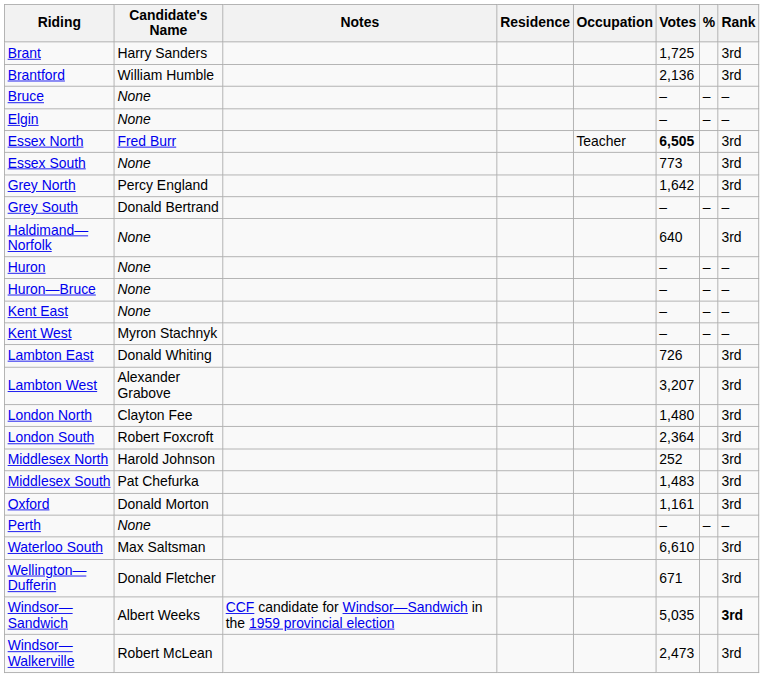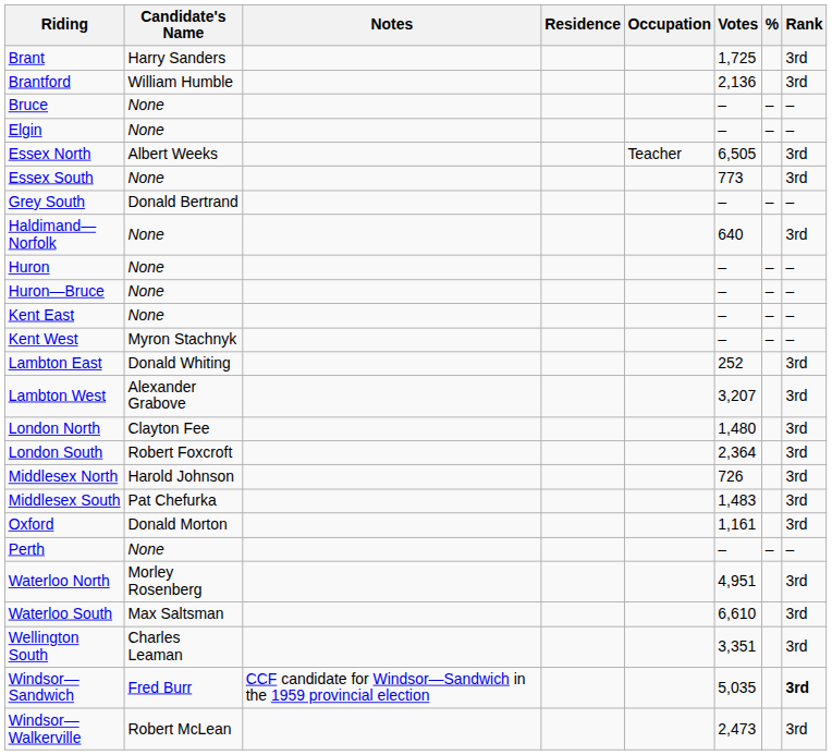Essex North | Candidate's Name: Fred Burr -> Albert Weeks
Essex North | Votes: bold -> normal
- row: Grey North | Percy England | 1,642 | 3rd
Lambton East | Votes: 726 -> 252
Middlesex North | Votes: 252 -> 726
+ row: Waterloo North | Morley Rosenberg | 4,951 | 3rd
- row: Wellington—Dufferin | Donald Fletcher | 671 | 3rd
+ row: Wellington South | Charles Leaman | 3,351 | 3rd
Windsor—Sandwich | Candidate's Name: Albert Weeks -> Fred Burr
